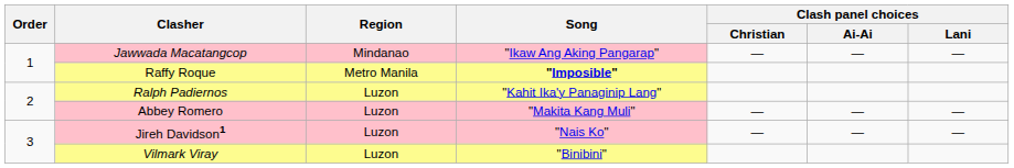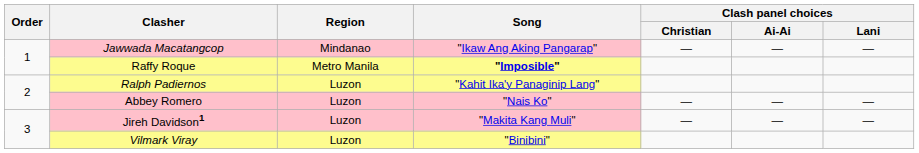Abbey Romero | Song: "Makita Kang Muli" -> "Nais Ko"
Jireh Davidson1 | Song: "Nais Ko" -> "Makita Kang Muli"
